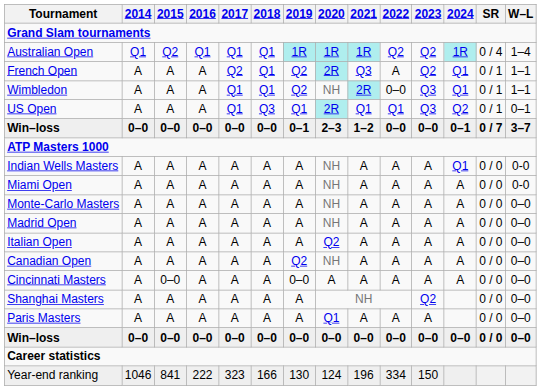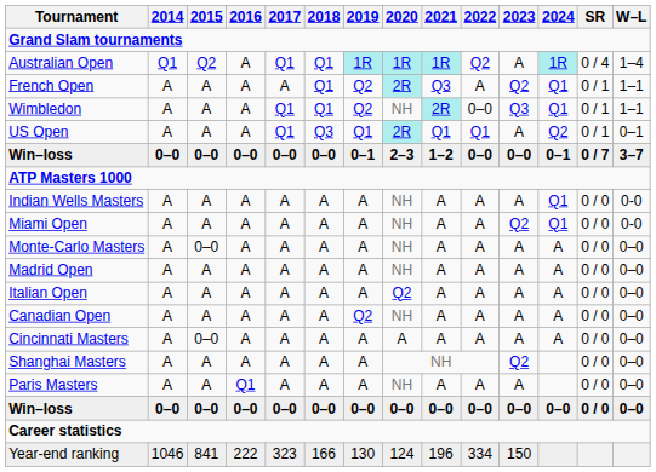Australian Open | 2016: Q1 -> A
Australian Open | 2023: Q2 -> A
French Open | 2017: Q2 -> A
US Open | 2023: Q3 -> A
Miami Open | 2023: A -> Q2
Miami Open | 2024: A -> Q1
Monte-Carlo Masters | 2015: A -> 0–0
Cincinnati Masters | 2019: 0–0 -> A
Paris Masters | 2016: A -> Q1
Paris Masters | 2020: Q1 -> NH
